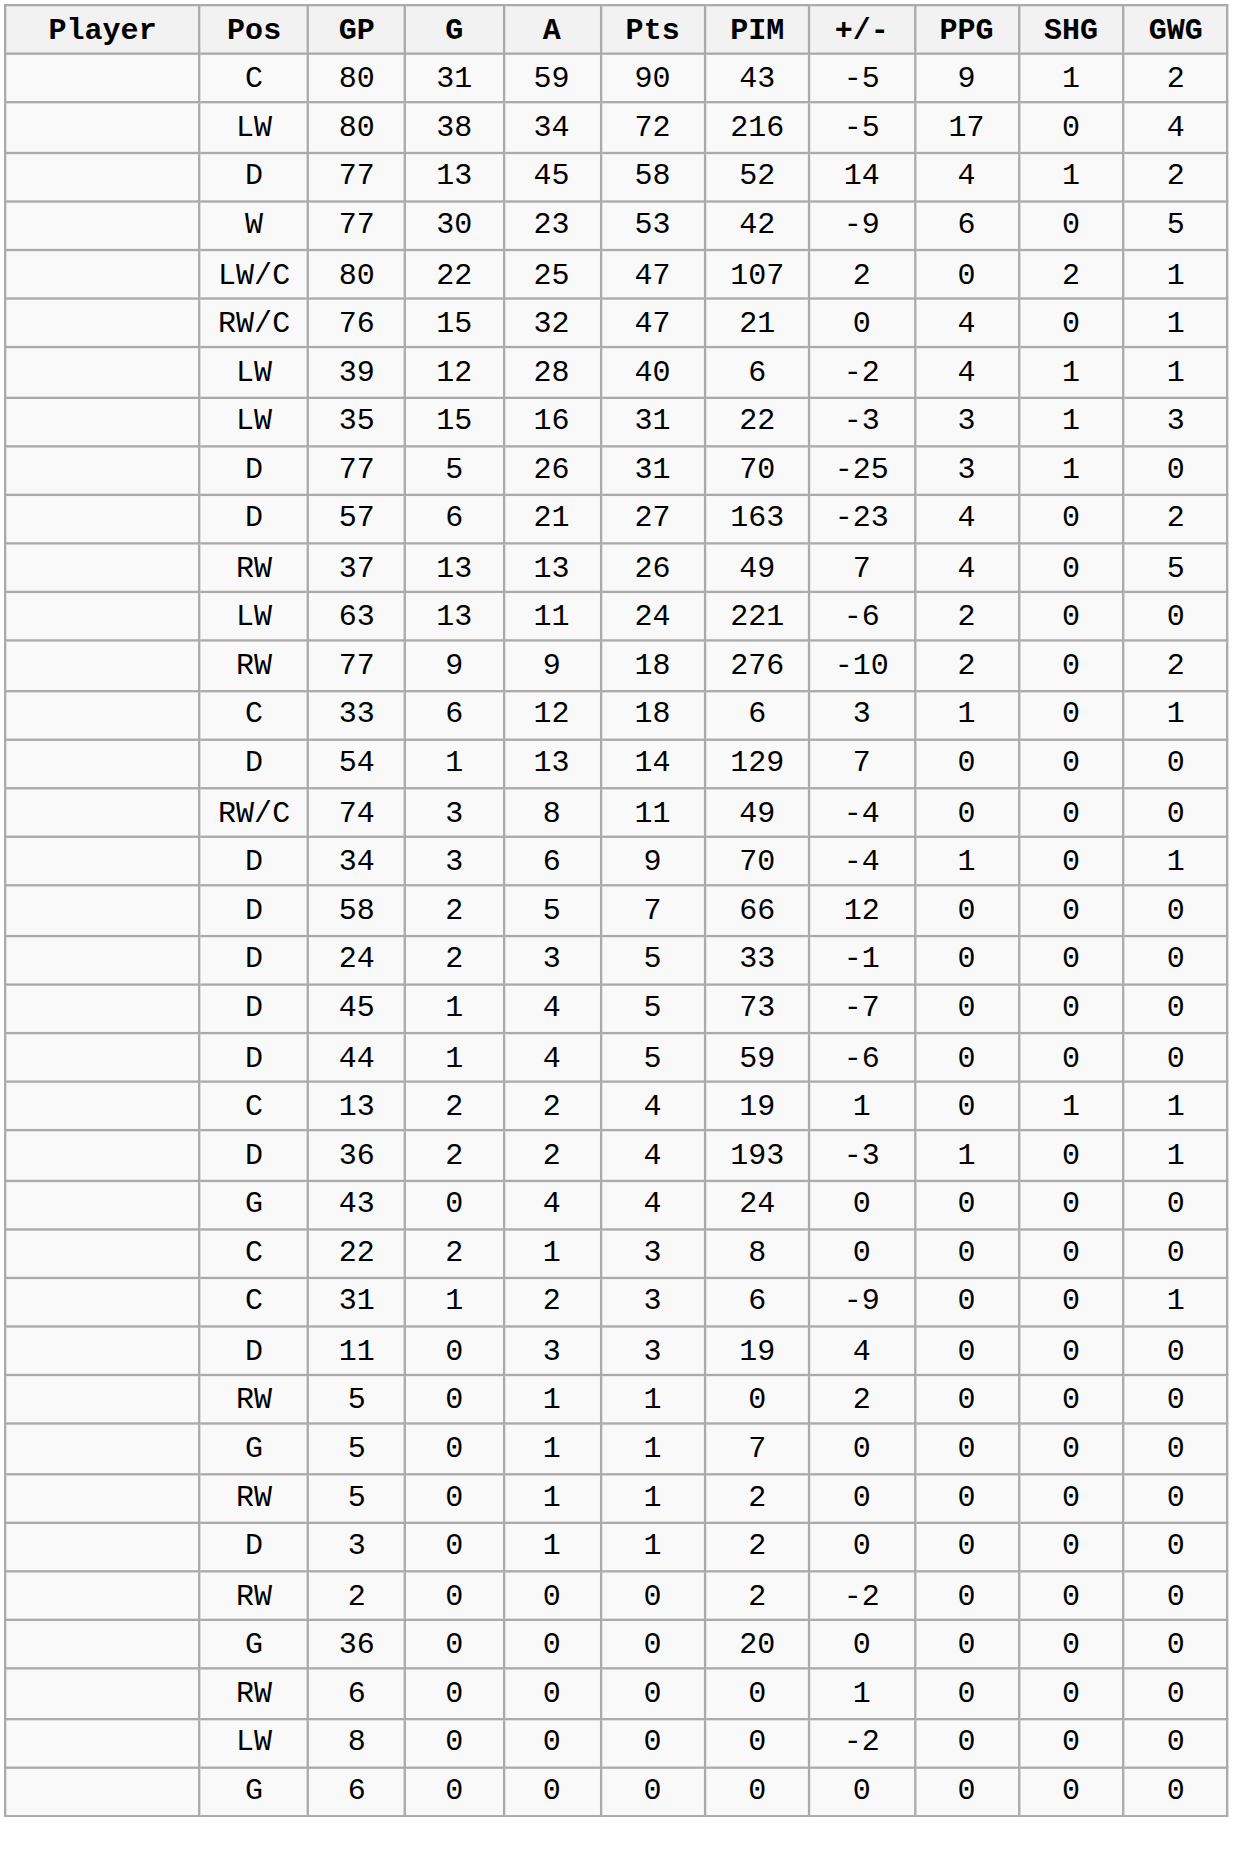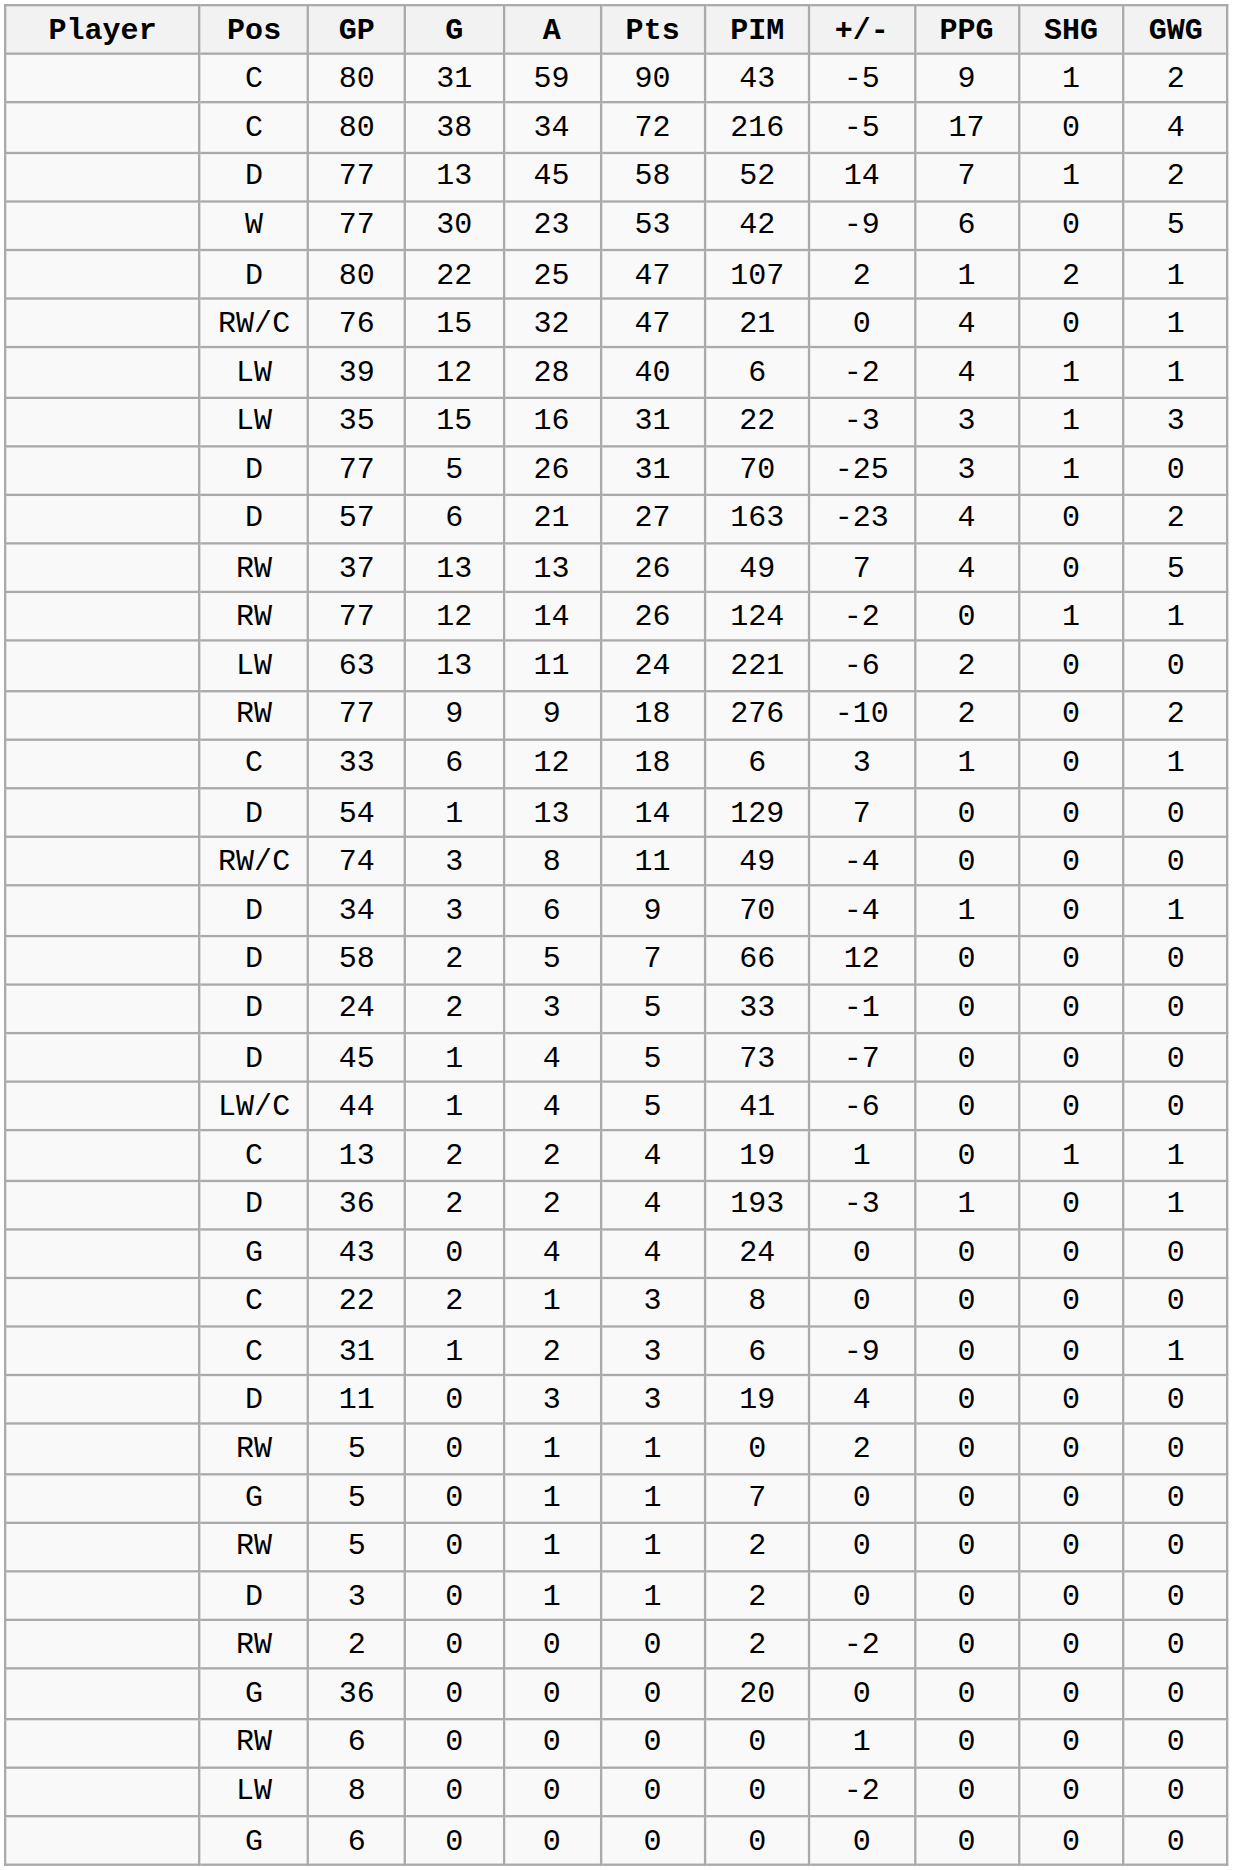80 / 38 | Pos: LW -> C
77 / 13 | PPG: 4 -> 7
80 / 22 | Pos: LW/C -> D
80 / 22 | PPG: 0 -> 1
+ row: RW | 77 | 12 | 14 | 26 | 124 | -2 | 0 | 1 | 1
44 | Pos: D -> LW/C
44 | PIM: 59 -> 41
